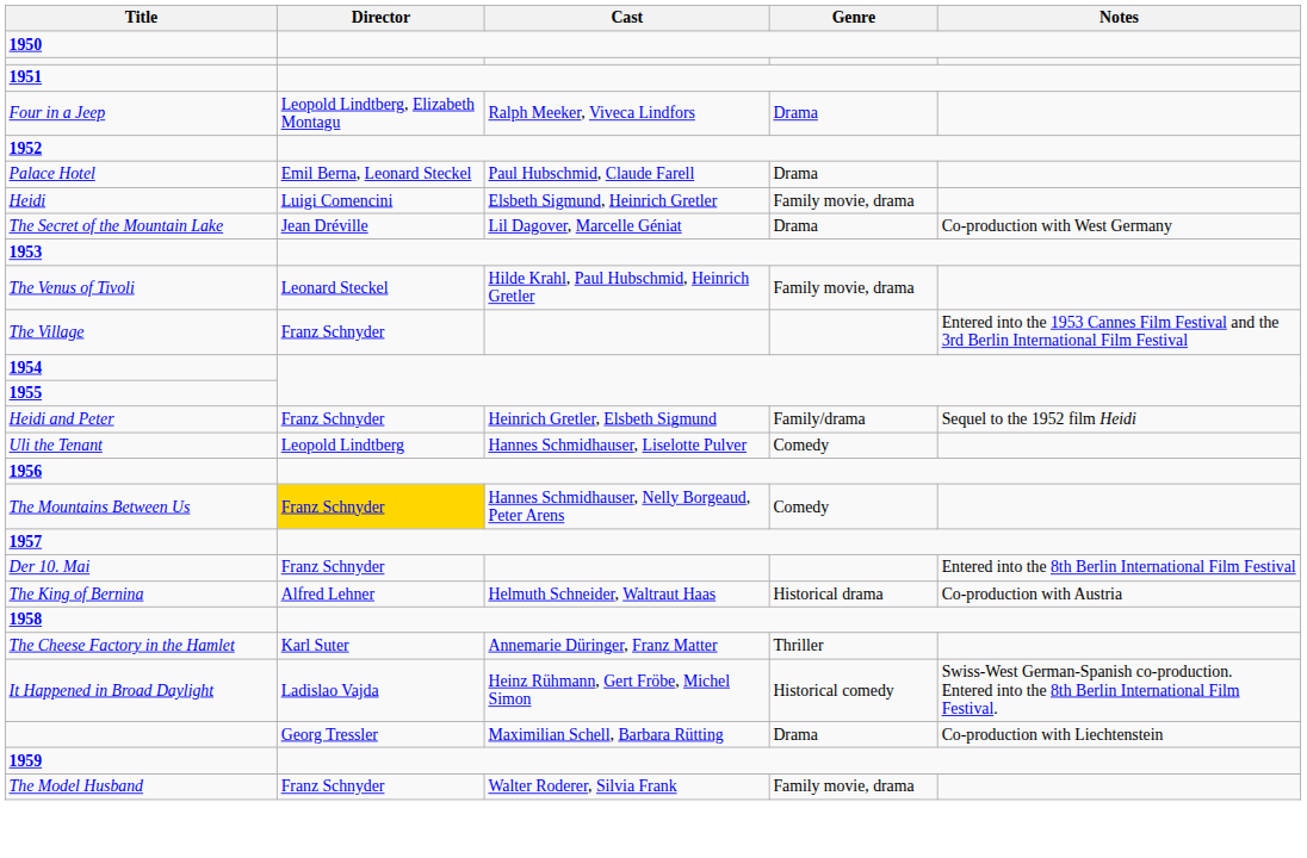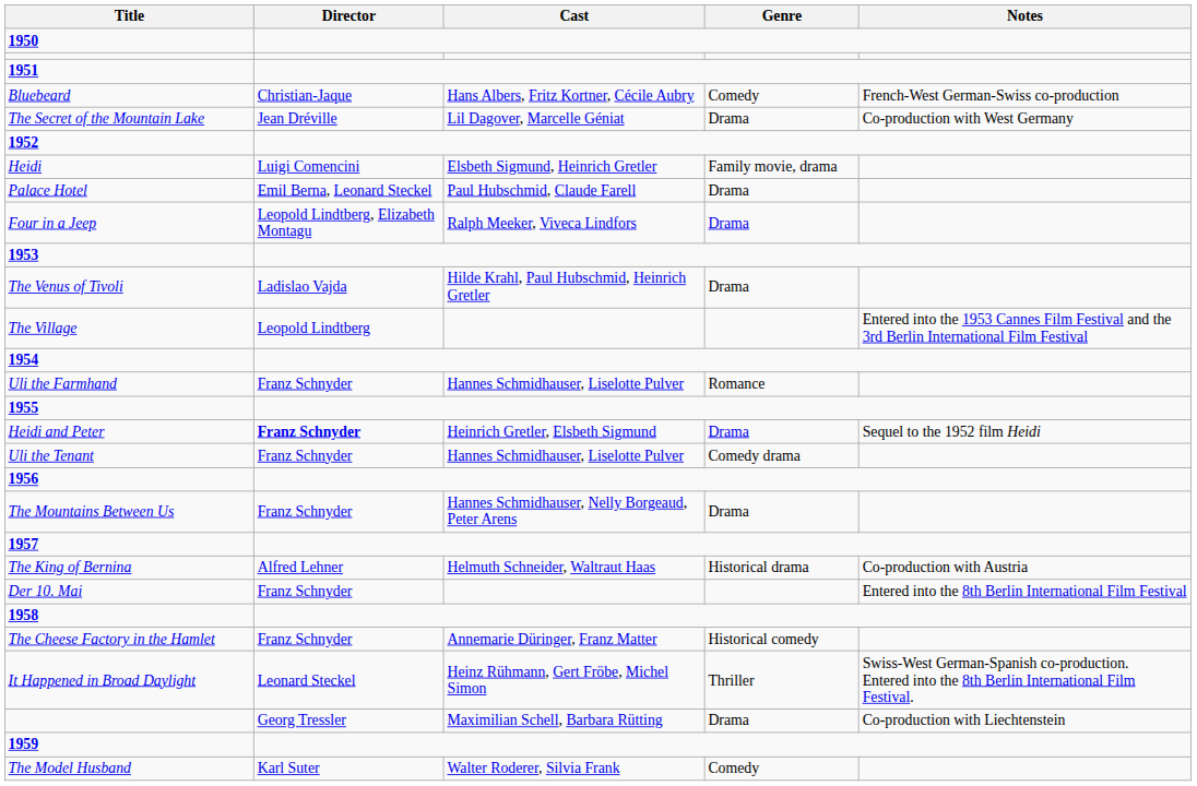+ row: Bluebeard | Christian-Jaque | Hans Albers, Fritz Kortner, Cécile Aubry | Comedy | French-West German-Swiss co-production
rows swapped: Four in a Jeep <-> The Secret of the Mountain Lake
rows swapped: Heidi <-> Palace Hotel
The Venus of Tivoli | Director: Leonard Steckel -> Ladislao Vajda
The Venus of Tivoli | Genre: Family movie, drama -> Drama
The Village | Director: Franz Schnyder -> Leopold Lindtberg
+ row: Uli the Farmhand | Franz Schnyder | Hannes Schmidhauser, Liselotte Pulver | Romance
Heidi and Peter | Director: normal -> bold
Heidi and Peter | Genre: Family/drama -> Drama
Uli the Tenant | Director: Leopold Lindtberg -> Franz Schnyder
Uli the Tenant | Genre: Comedy -> Comedy drama
The Mountains Between Us | Director: gold background -> no background
The Mountains Between Us | Genre: Comedy -> Drama
rows swapped: Der 10. Mai <-> The King of Bernina
The Cheese Factory in the Hamlet | Director: Karl Suter -> Franz Schnyder
The Cheese Factory in the Hamlet | Genre: Thriller -> Historical comedy
It Happened in Broad Daylight | Director: Ladislao Vajda -> Leonard Steckel
It Happened in Broad Daylight | Genre: Historical comedy -> Thriller
The Model Husband | Director: Franz Schnyder -> Karl Suter
The Model Husband | Genre: Family movie, drama -> Comedy
